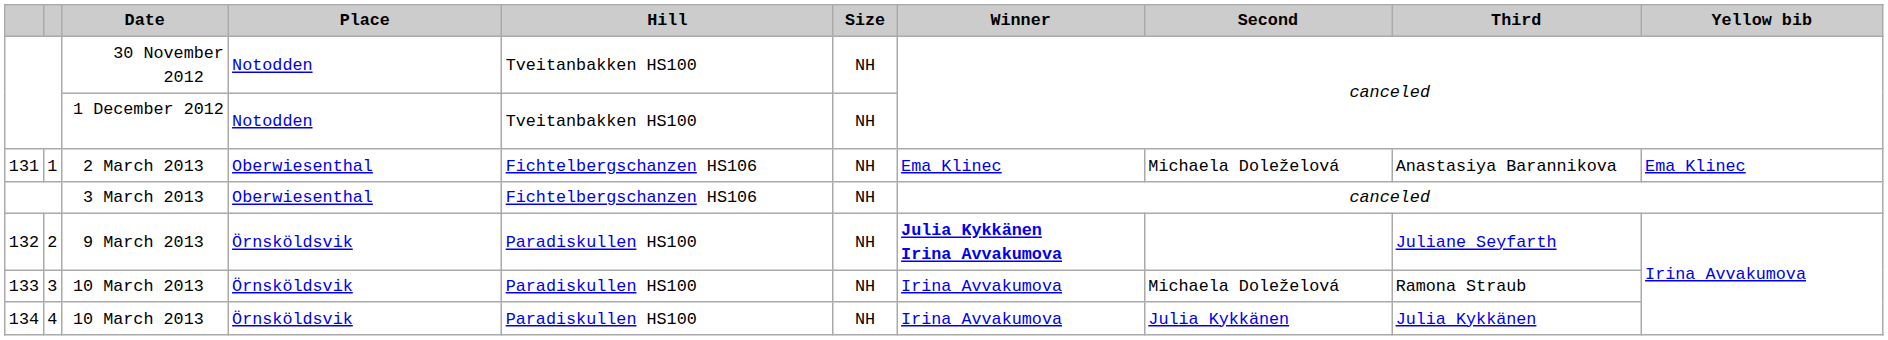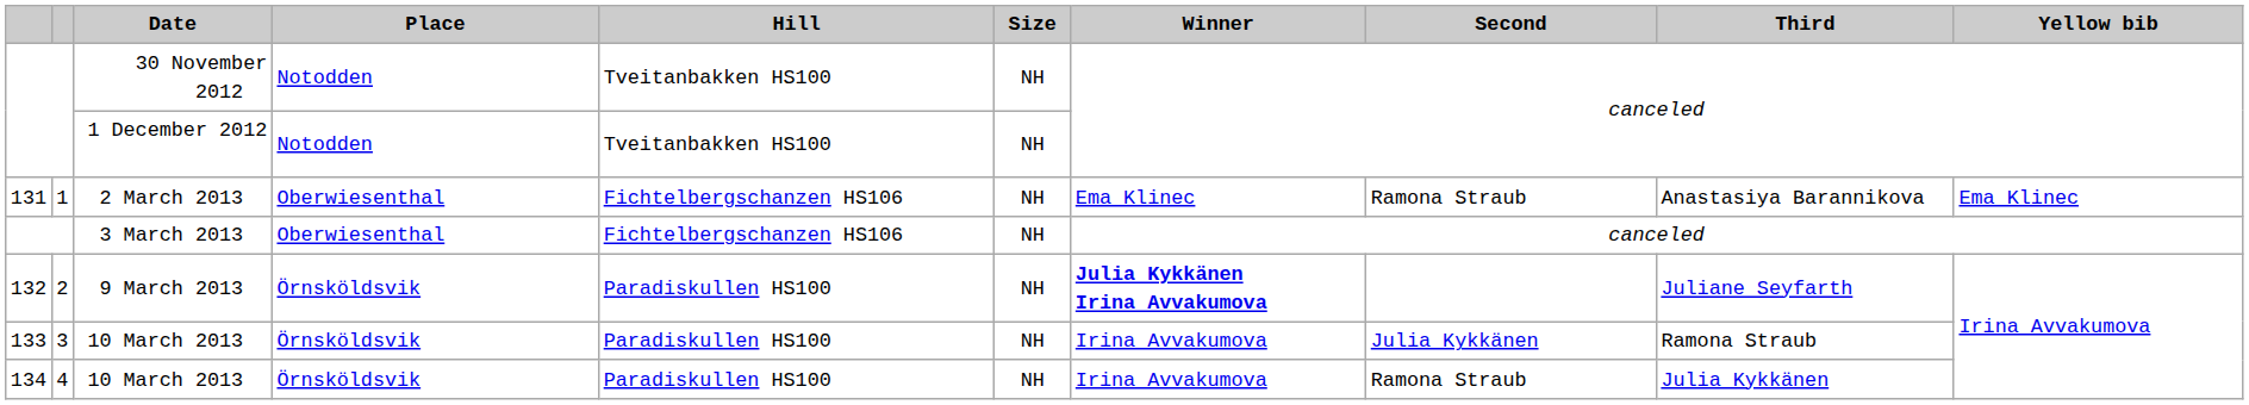2 March 2013 | Second: Michaela Doleželová -> Ramona Straub
133 / 10 March 2013 | Second: Michaela Doleželová -> Julia Kykkänen
134 / 10 March 2013 | Second: Julia Kykkänen -> Ramona Straub
